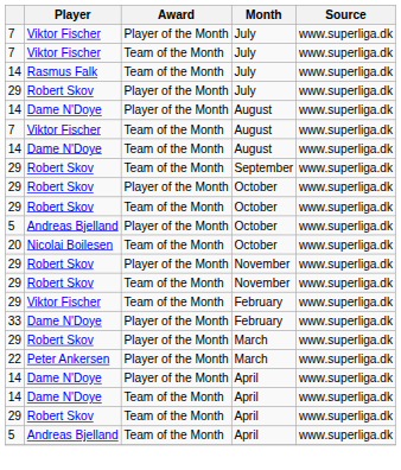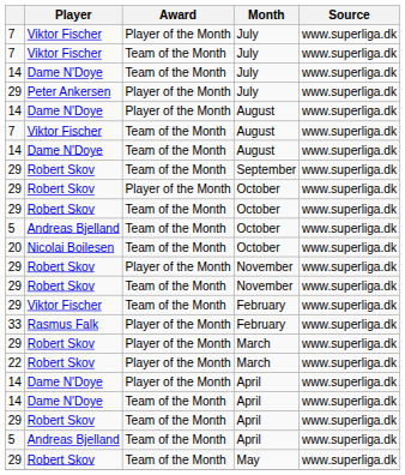14 / July | Player: Rasmus Falk -> Dame N'Doye
29 / July | Player: Robert Skov -> Peter Ankersen
5 / October | Award: Player of the Month -> Team of the Month
33 / February | Player: Dame N'Doye -> Rasmus Falk
22 / March | Player: Peter Ankersen -> Robert Skov
+ row: 29 | Robert Skov | Team of the Month | May | www.superliga.dk
